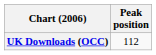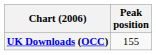UK Downloads (OCC) | Peak position: 112 -> 155
